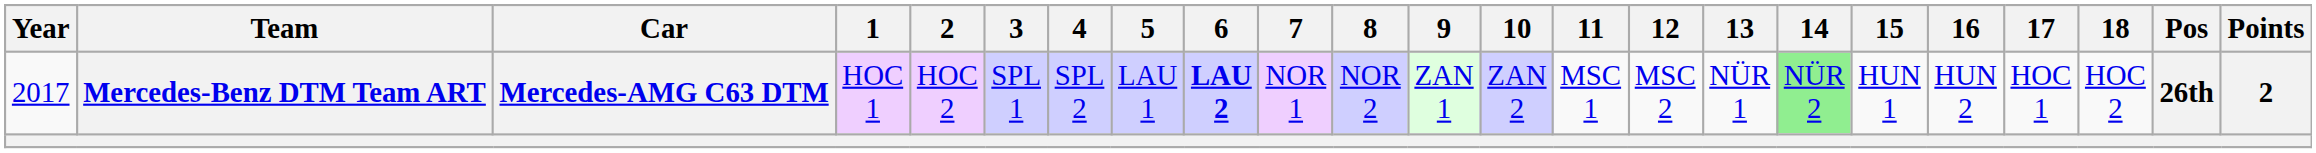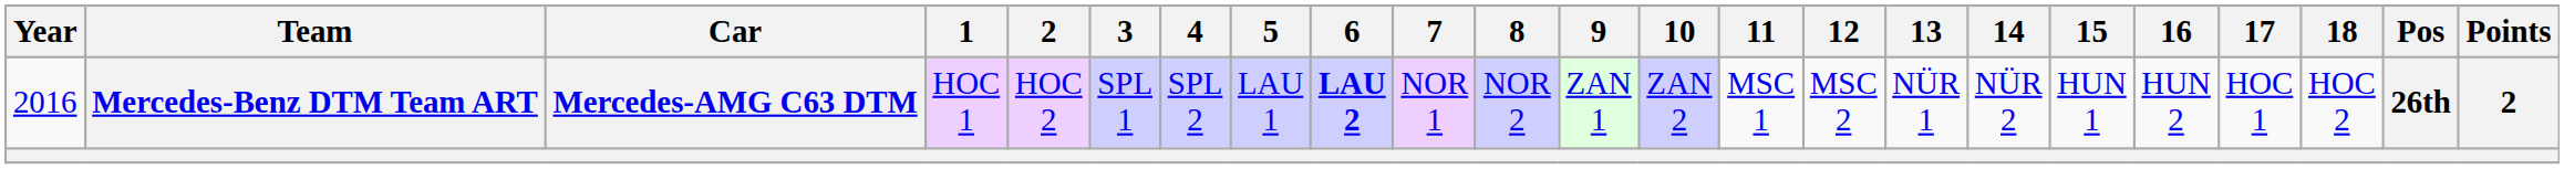Mercedes-Benz DTM Team ART | Year: 2017 -> 2016
Mercedes-Benz DTM Team ART | 14: lightgreen background -> no background
